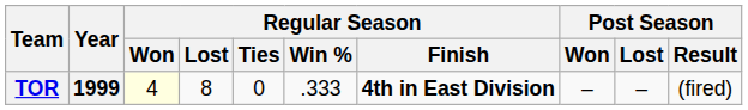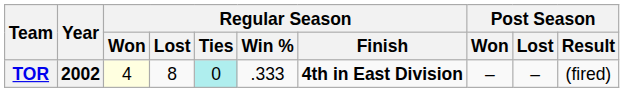TOR | Year: 1999 -> 2002
TOR | Regular Season / Ties: no background -> paleturquoise background
